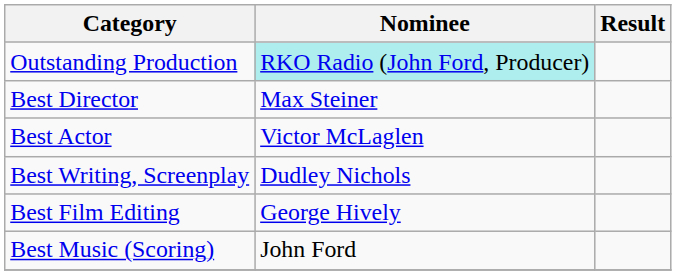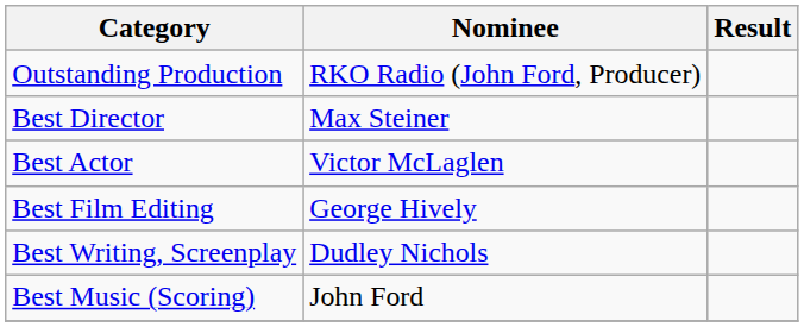Outstanding Production | Nominee: paleturquoise background -> no background
rows swapped: Best Writing, Screenplay <-> Best Film Editing
